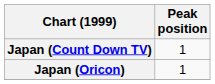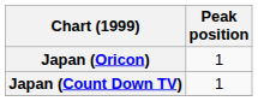rows swapped: Japan (Oricon) <-> Japan (Count Down TV)
